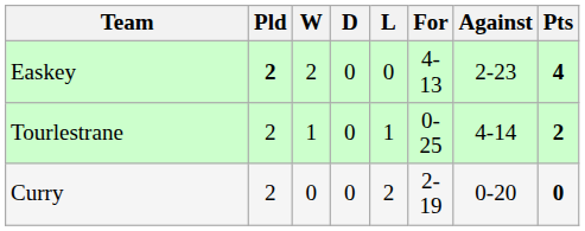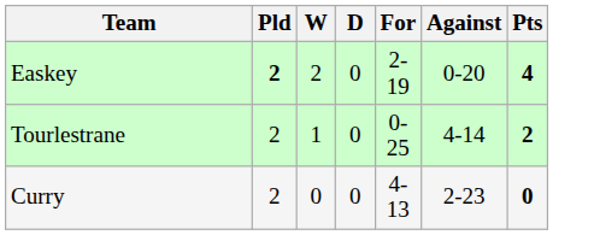- column: L | 0 | 1 | 2
Easkey | For: 4-13 -> 2-19
Easkey | Against: 2-23 -> 0-20
Curry | For: 2-19 -> 4-13
Curry | Against: 0-20 -> 2-23
